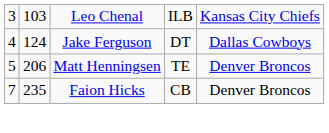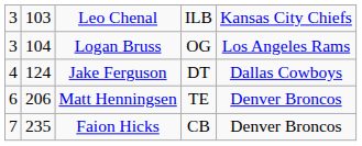+ row: 3 | 104 | Logan Bruss | OG | Los Angeles Rams
Matt Henningsen | column 1: 5 -> 6
